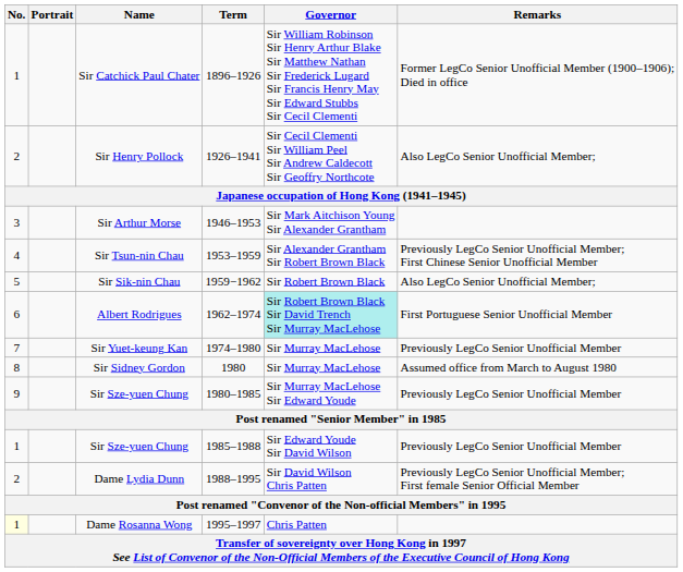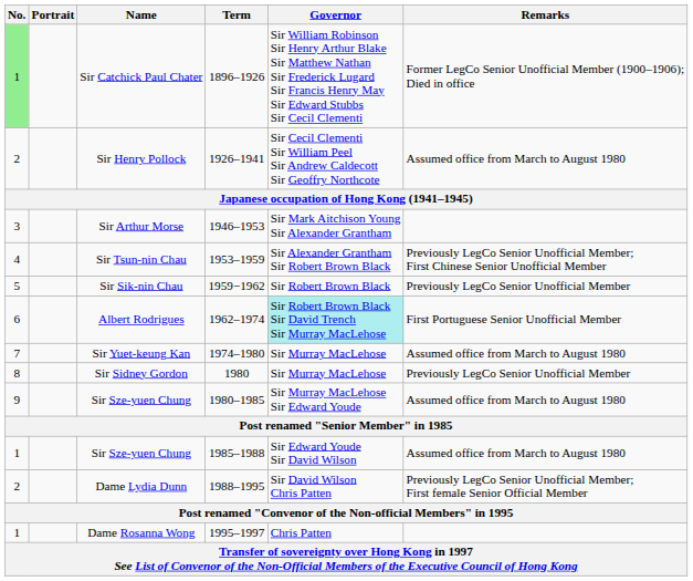Sir Catchick Paul Chater | No.: no background -> lightgreen background
Sir Henry Pollock | Remarks: Also LegCo Senior Unofficial Member; -> Assumed office from March to August 1980
Sir Sik-nin Chau | Remarks: Also LegCo Senior Unofficial Member; -> Previously LegCo Senior Unofficial Member
Sir Yuet-keung Kan | Remarks: Previously LegCo Senior Unofficial Member -> Assumed office from March to August 1980
Sir Sidney Gordon | Remarks: Assumed office from March to August 1980 -> Previously LegCo Senior Unofficial Member
Sir Sze-yuen Chung / 1980–1985 | Remarks: Previously LegCo Senior Unofficial Member -> Assumed office from March to August 1980
Sir Sze-yuen Chung / 1985–1988 | Remarks: Previously LegCo Senior Unofficial Member -> Assumed office from March to August 1980
Dame Rosanna Wong | No.: lightyellow background -> no background
